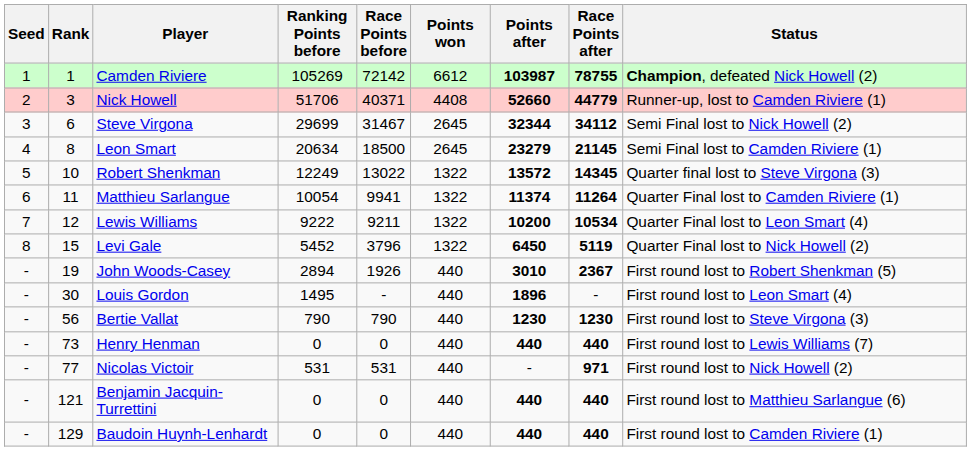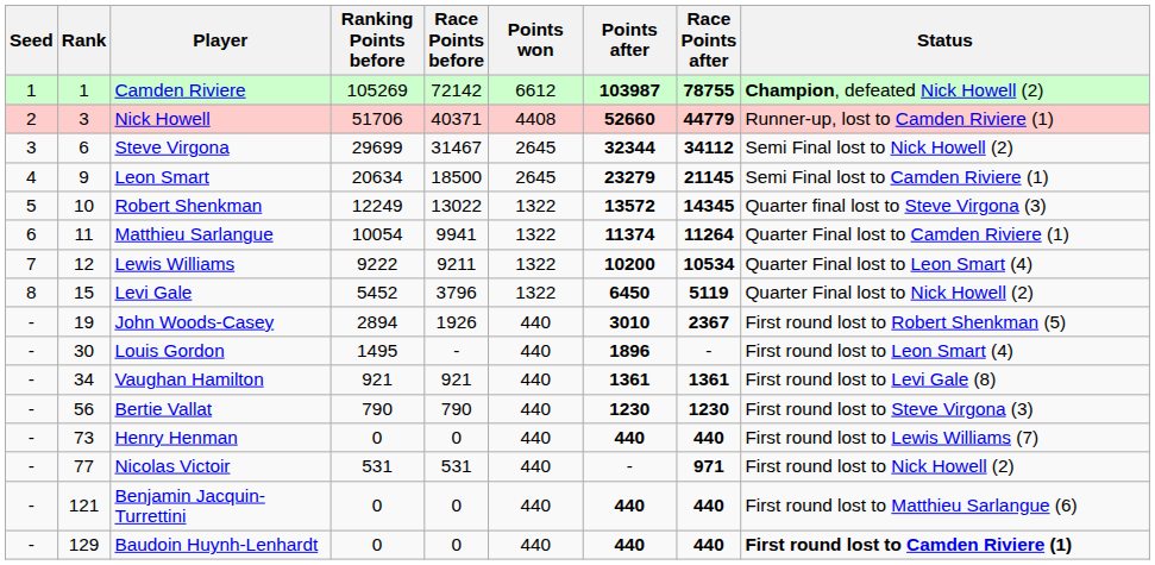Leon Smart | Rank: 8 -> 9
+ row: - | 34 | Vaughan Hamilton | 921 | 921 | 440 | 1361 | 1361 | First round lost to Levi Gale (8)
Baudoin Huynh-Lenhardt | Status: normal -> bold
